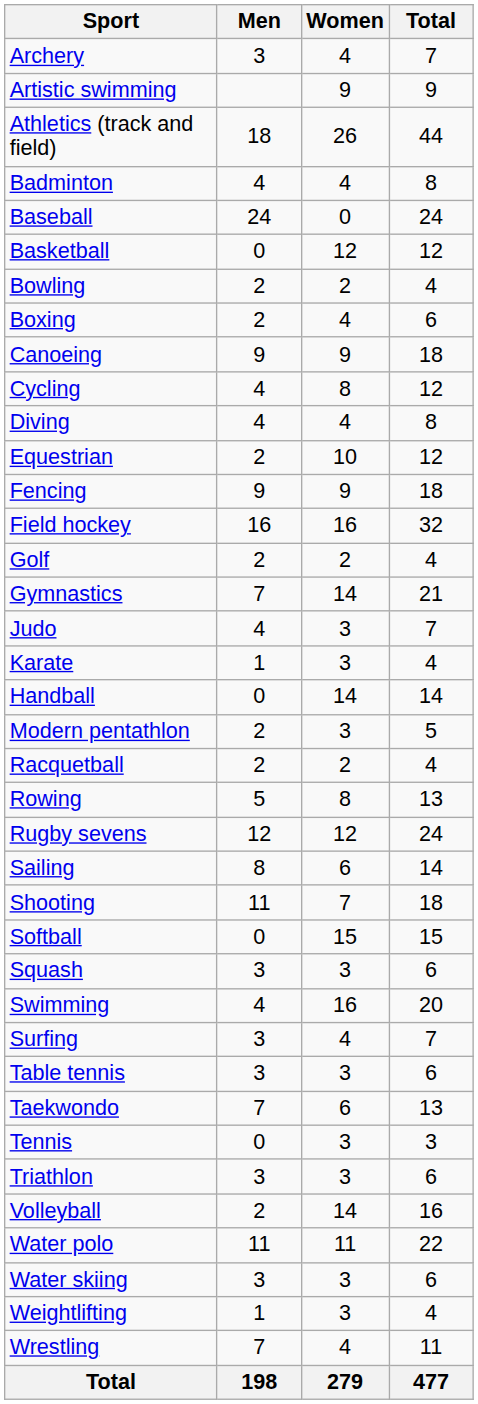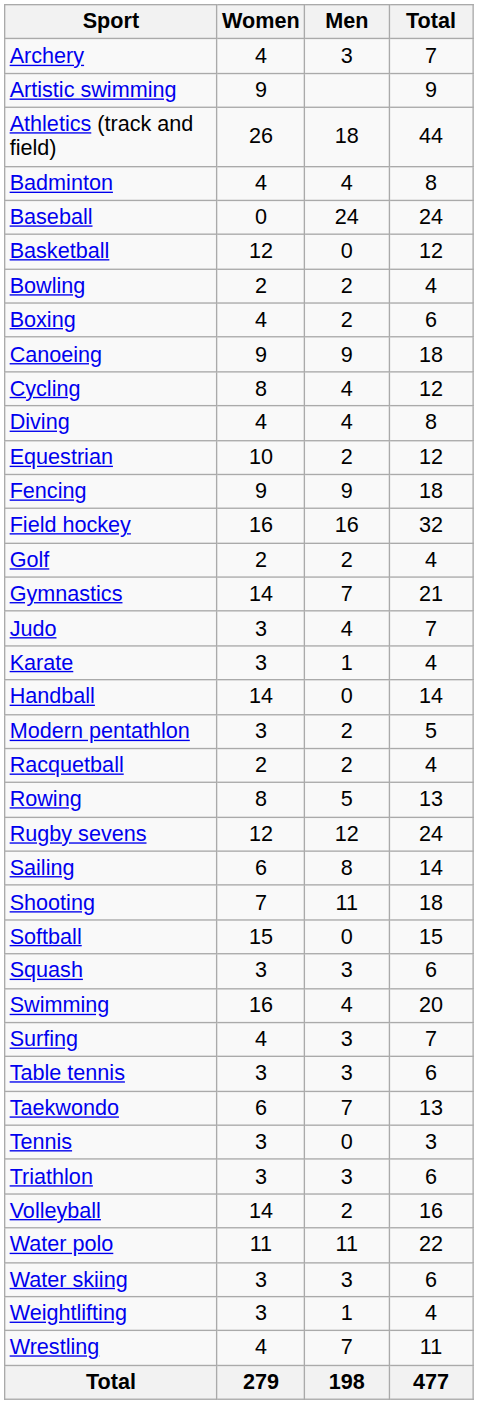columns swapped: Men <-> Women
